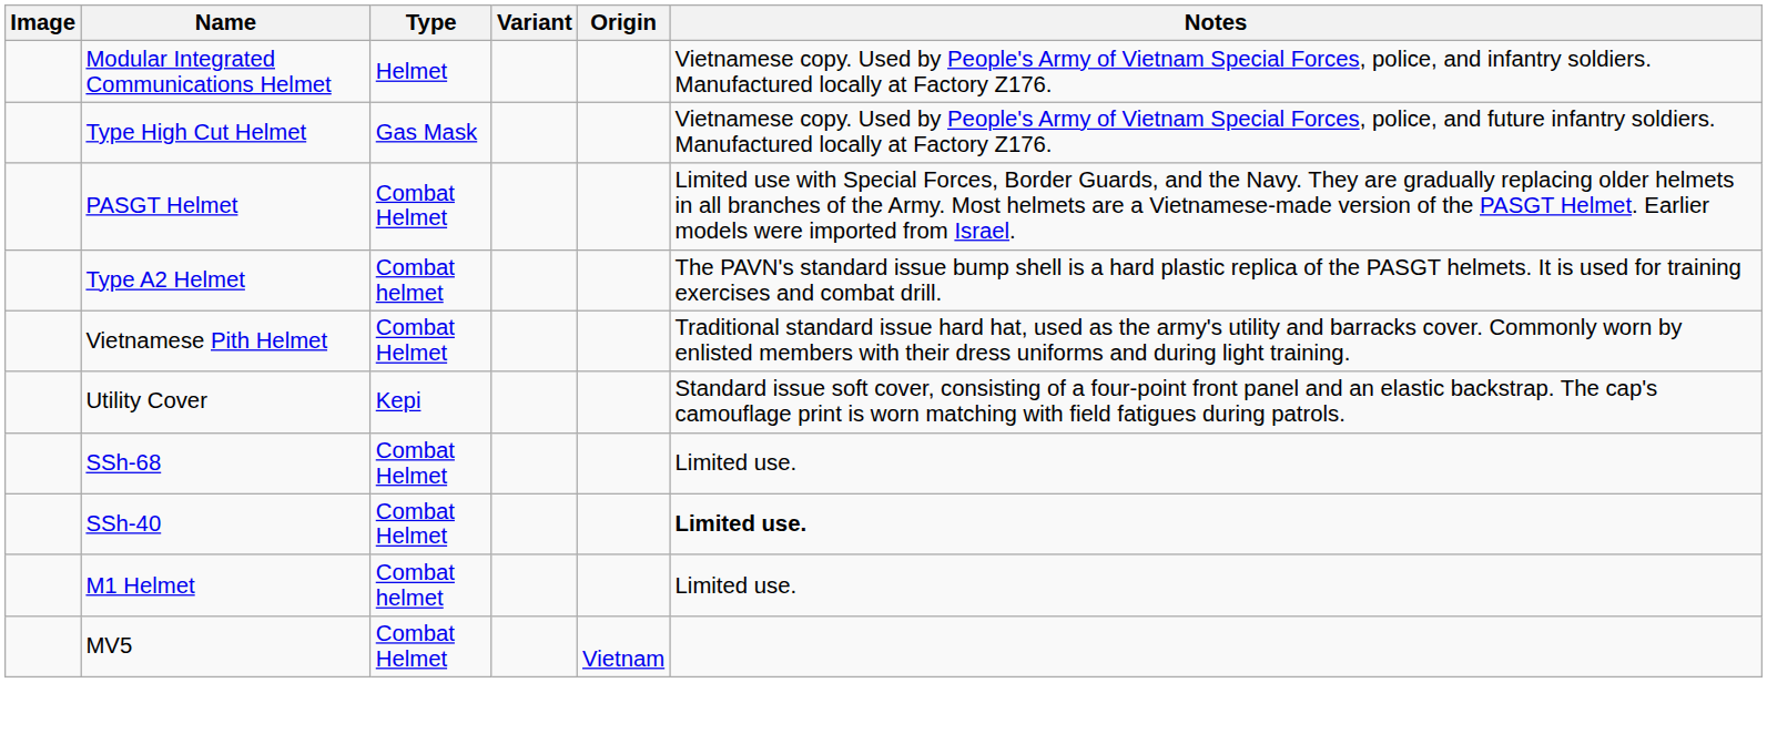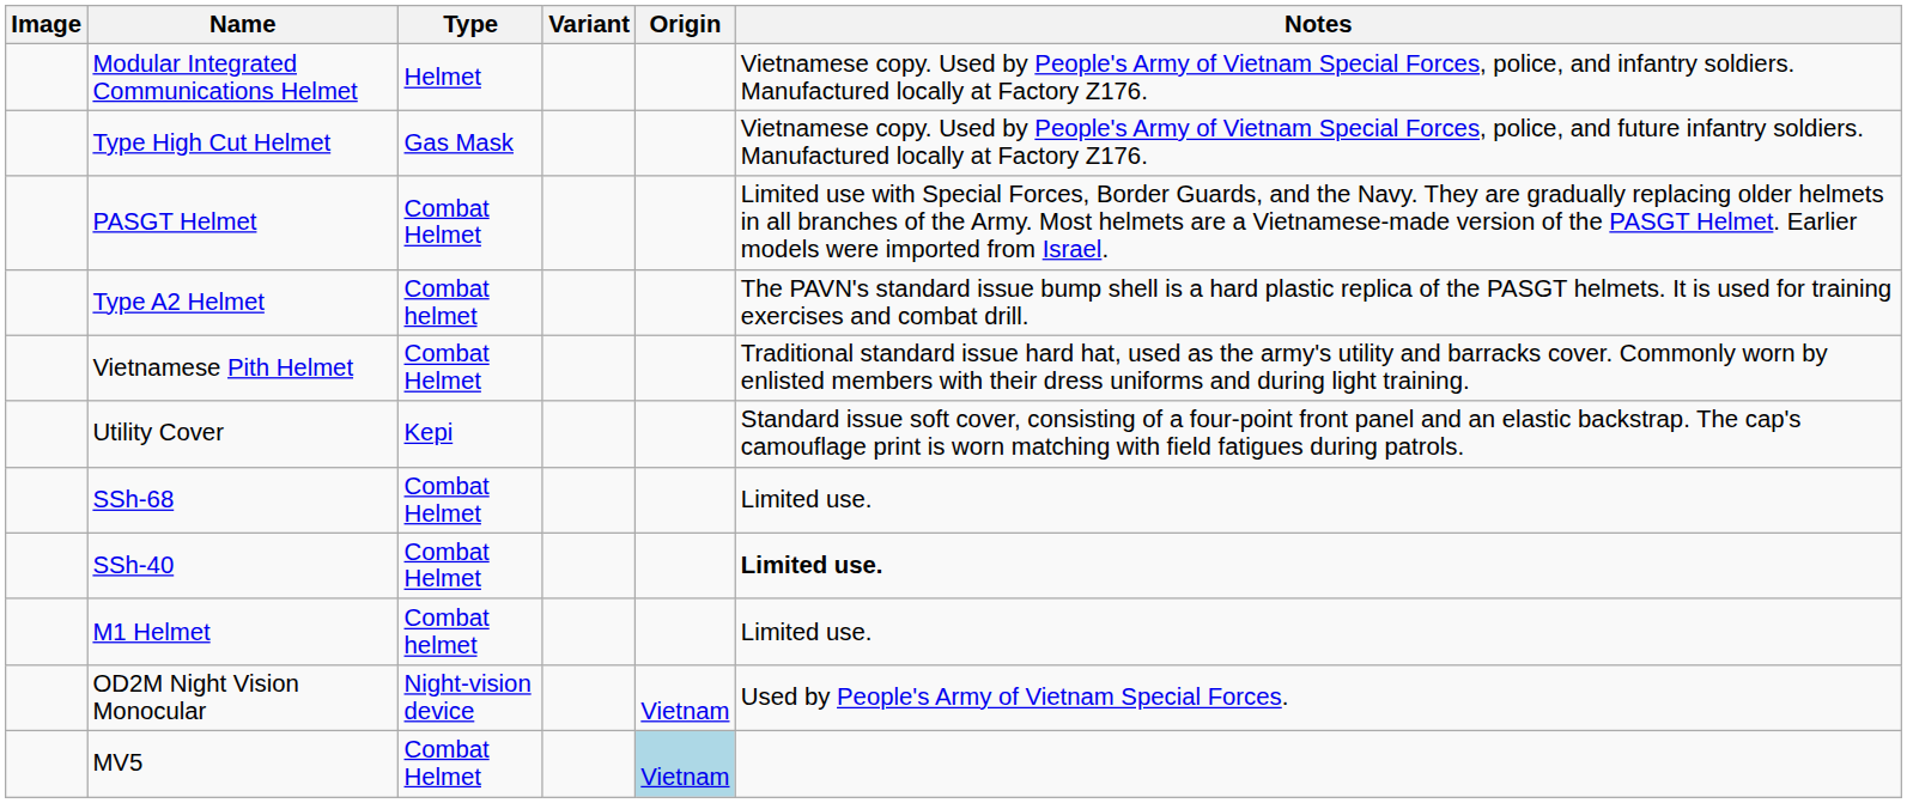+ row: OD2M Night Vision Monocular | Night-vision device | Vietnam | Used by People's Army of Vietnam Special Forces.
MV5 | Origin: no background -> lightblue background
